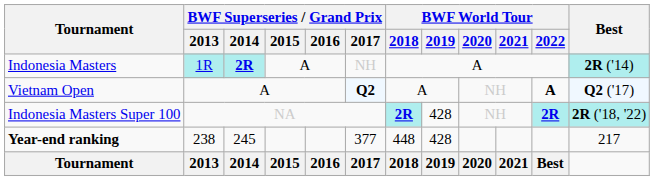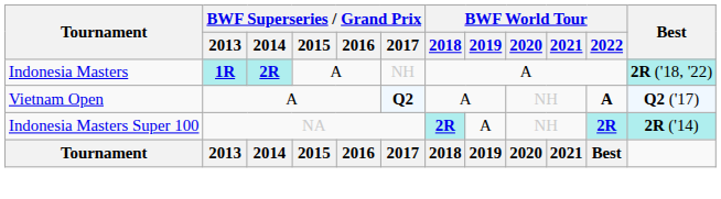Indonesia Masters | BWF Superseries / Grand Prix / 2013: normal -> bold
Indonesia Masters | Best: 2R ('14) -> 2R ('18, '22)
Indonesia Masters Super 100 | BWF World Tour / 2019: 428 -> A
Indonesia Masters Super 100 | Best: 2R ('18, '22) -> 2R ('14)
- row: Year-end ranking | 238 | 245 | 377 | 448 | 428 | 217
